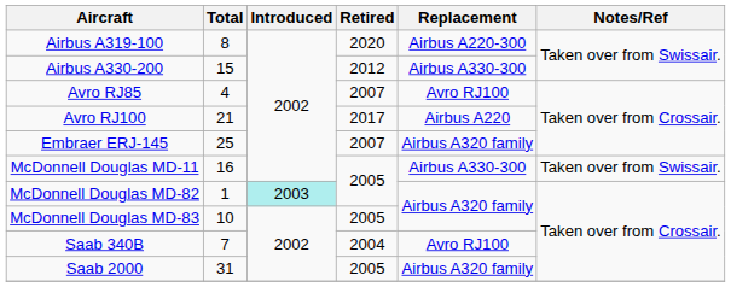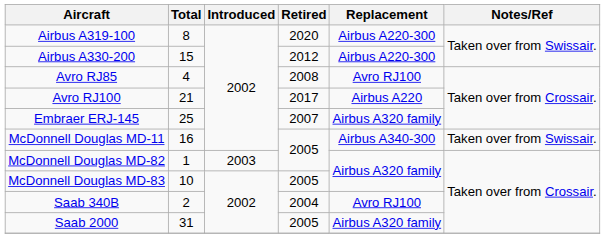Airbus A330-200 | Replacement: Airbus A330-300 -> Airbus A220-300
Avro RJ85 | Retired: 2007 -> 2008
McDonnell Douglas MD-11 | Replacement: Airbus A330-300 -> Airbus A340-300
McDonnell Douglas MD-82 | Introduced: paleturquoise background -> no background
Saab 340B | Total: 7 -> 2
